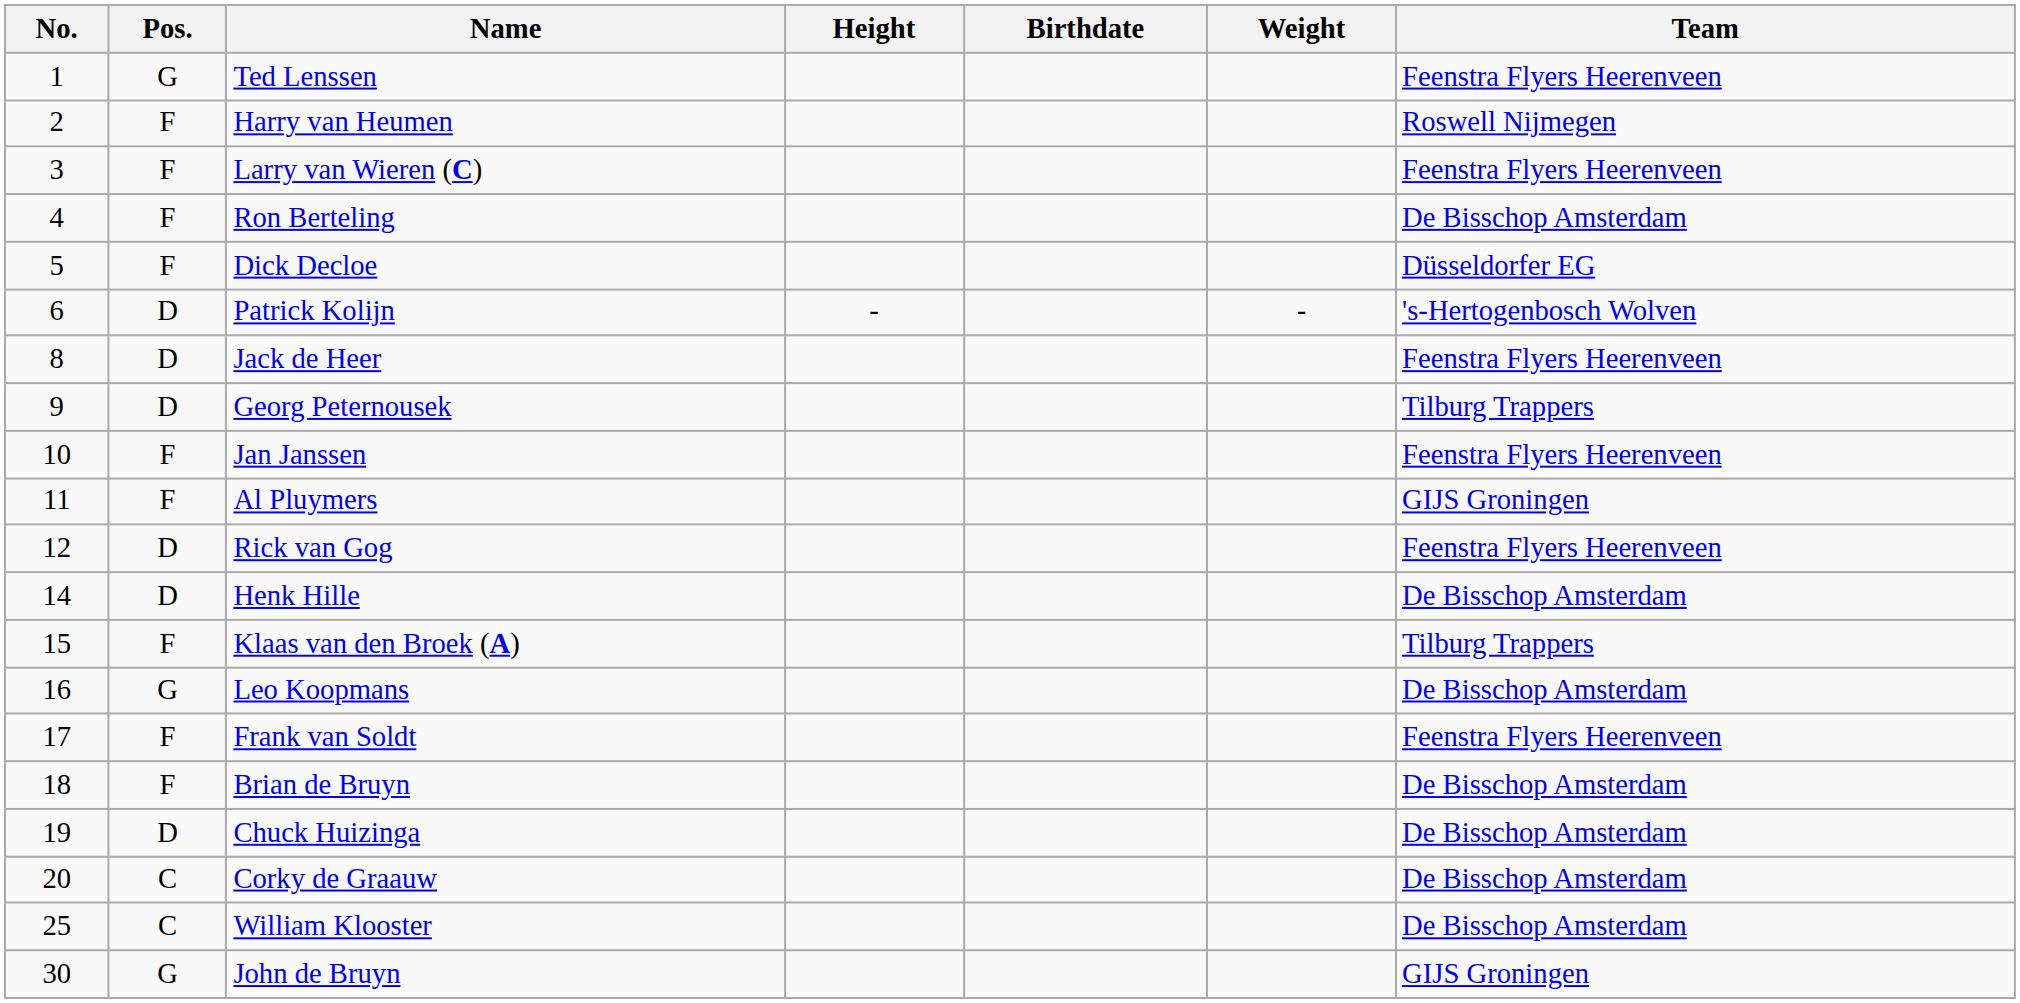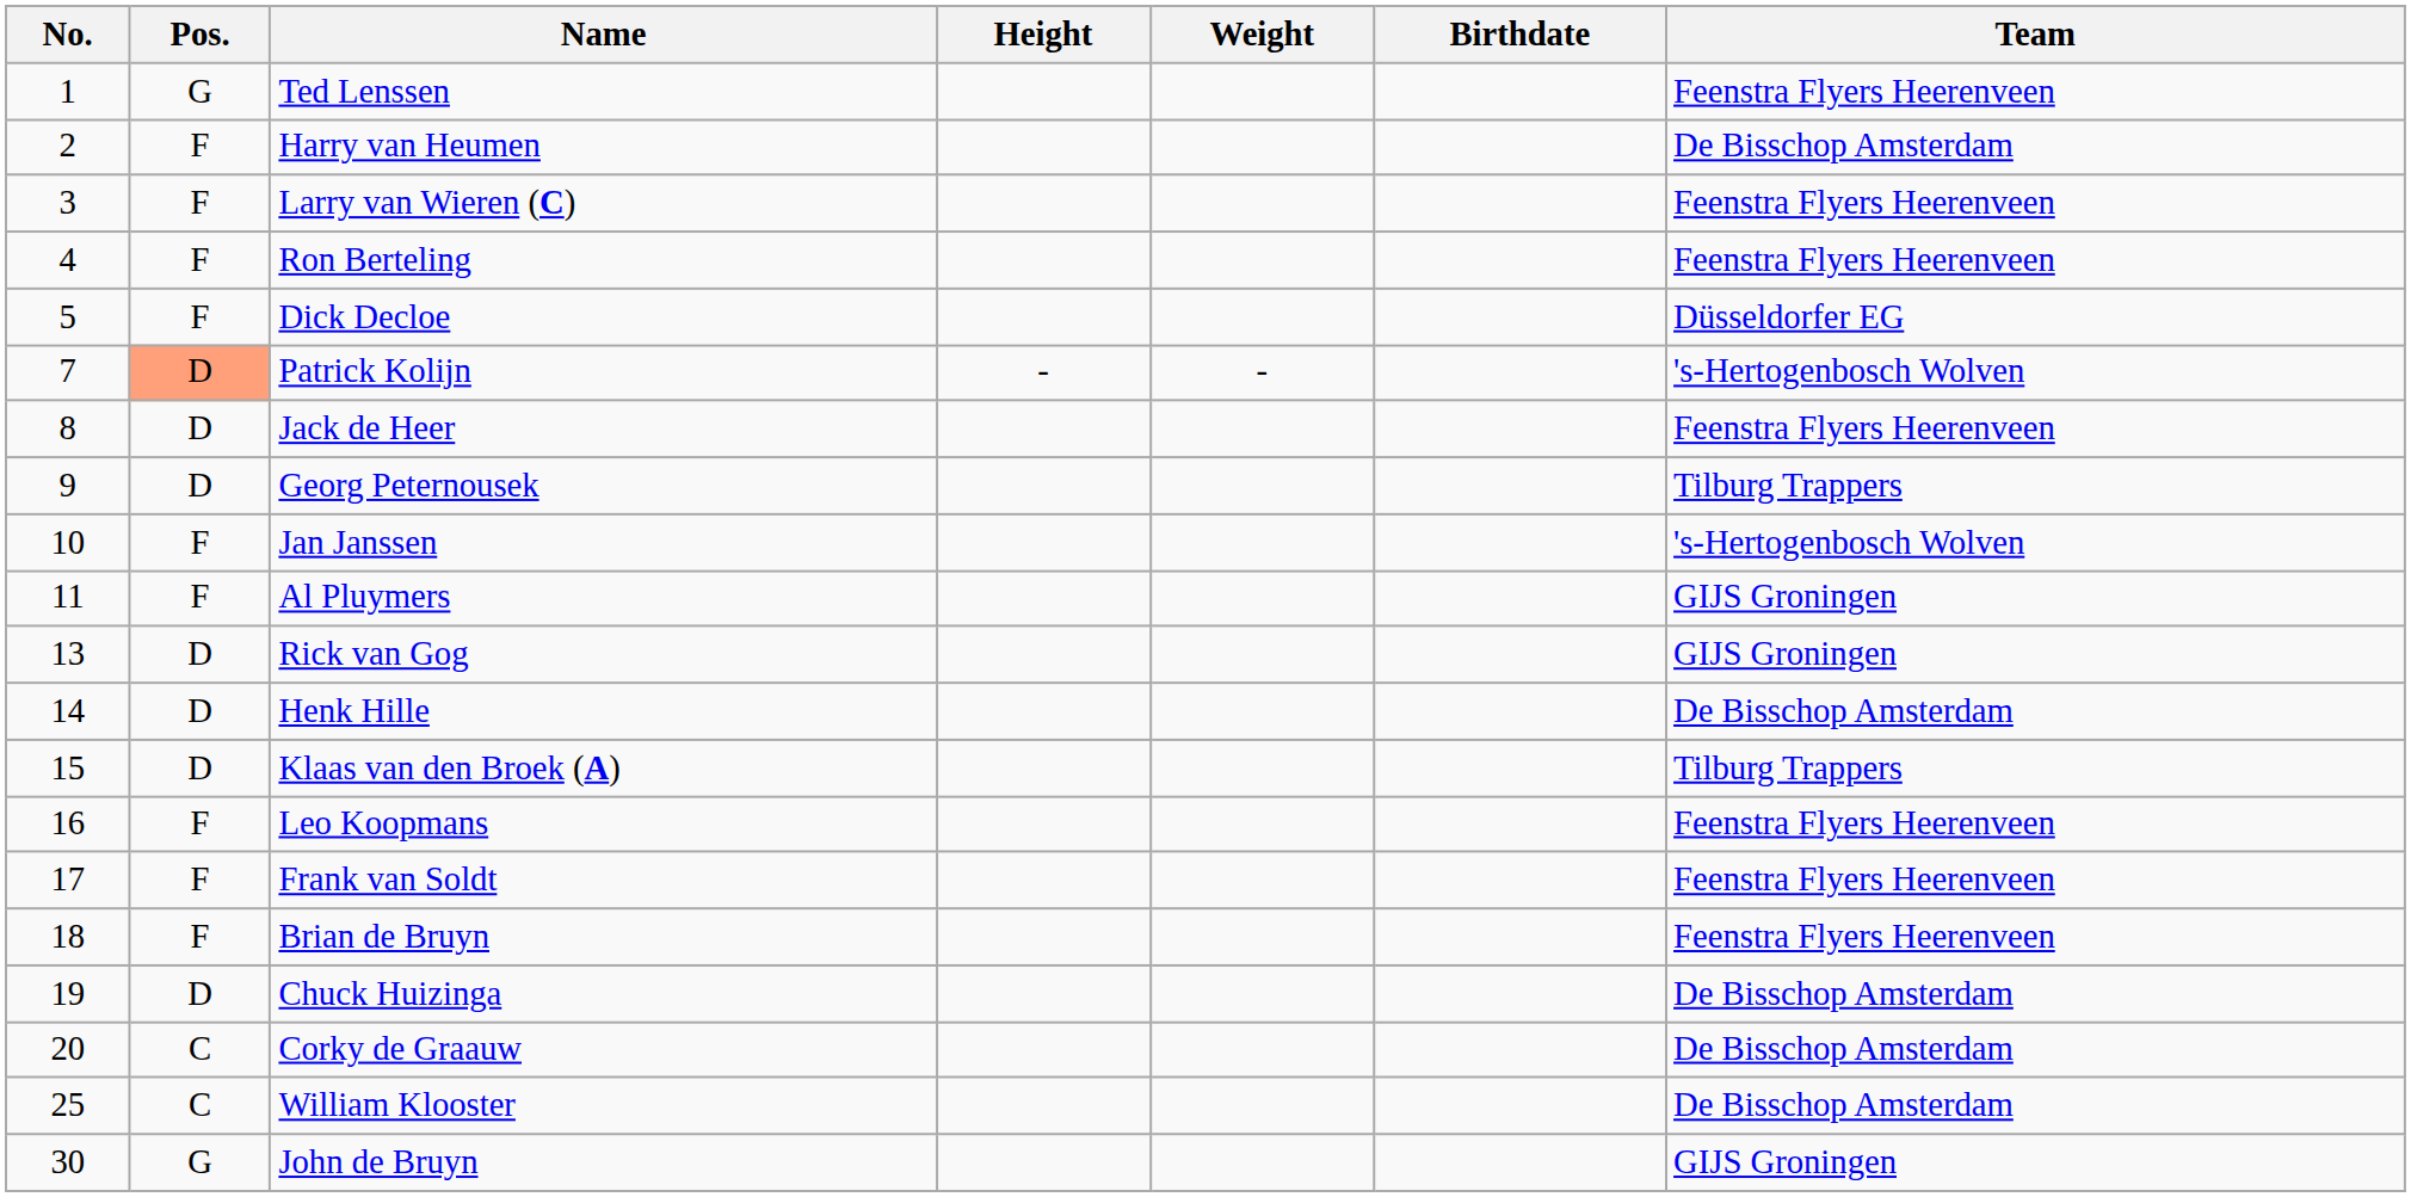columns swapped: Weight <-> Birthdate
Harry van Heumen | Team: Roswell Nijmegen -> De Bisschop Amsterdam
Ron Berteling | Team: De Bisschop Amsterdam -> Feenstra Flyers Heerenveen
Patrick Kolijn | No.: 6 -> 7
Patrick Kolijn | Pos.: no background -> lightsalmon background
Jan Janssen | Team: Feenstra Flyers Heerenveen -> 's-Hertogenbosch Wolven
Rick van Gog | No.: 12 -> 13
Rick van Gog | Team: Feenstra Flyers Heerenveen -> GIJS Groningen
Klaas van den Broek (A) | Pos.: F -> D
Leo Koopmans | Pos.: G -> F
Leo Koopmans | Team: De Bisschop Amsterdam -> Feenstra Flyers Heerenveen
Brian de Bruyn | Team: De Bisschop Amsterdam -> Feenstra Flyers Heerenveen
